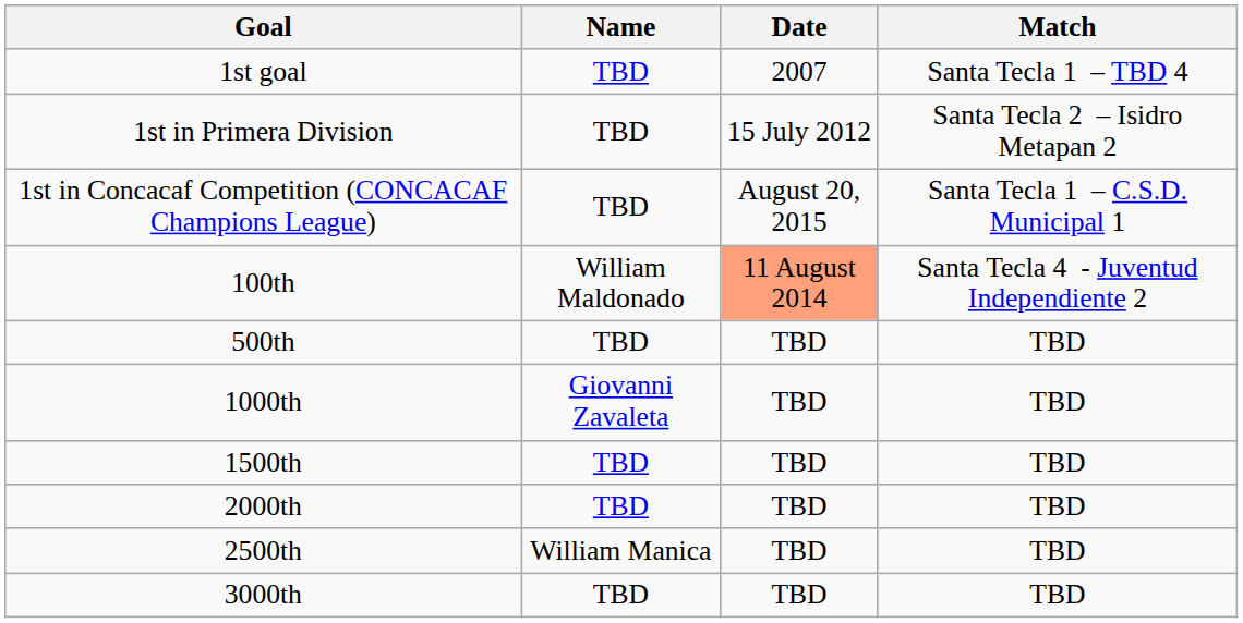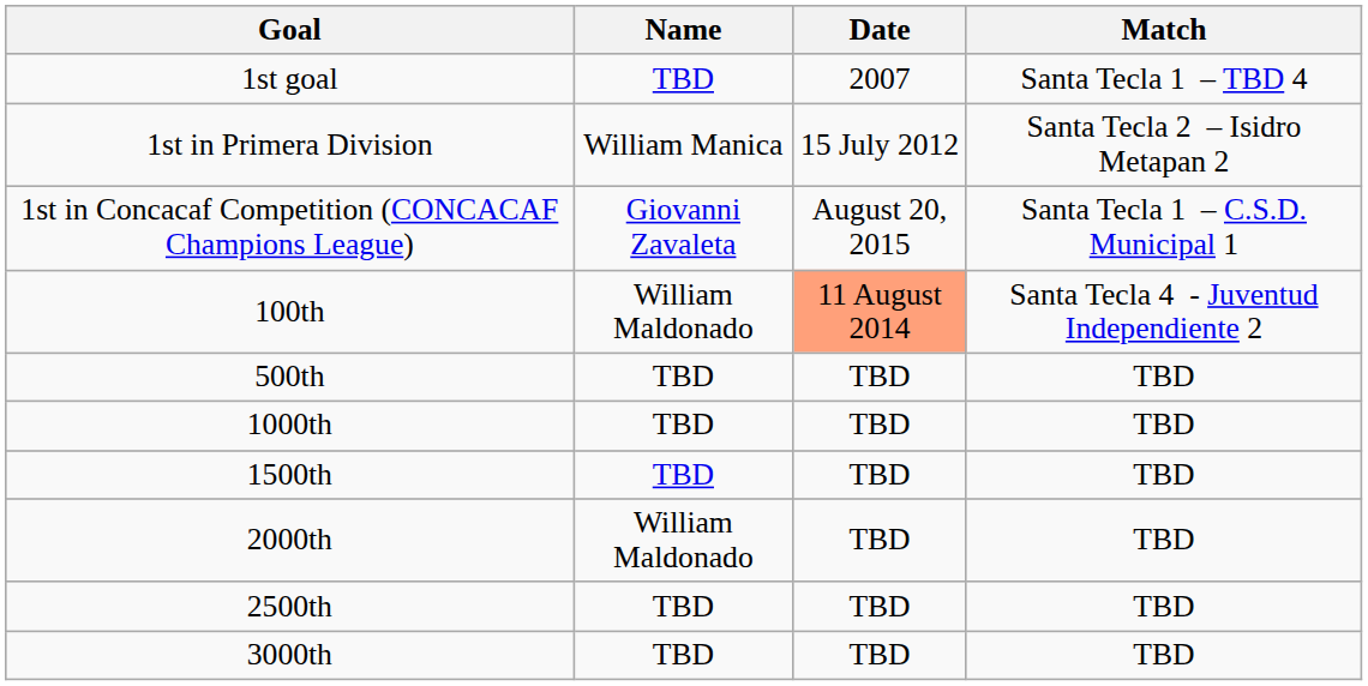1st in Primera Division | Name: TBD -> William Manica
1st in Concacaf Competition (CONCACAF Champions League) | Name: TBD -> Giovanni Zavaleta
1000th | Name: Giovanni Zavaleta -> TBD
2000th | Name: TBD -> William Maldonado
2500th | Name: William Manica -> TBD
